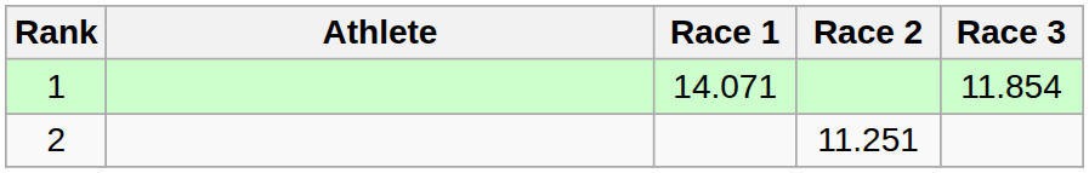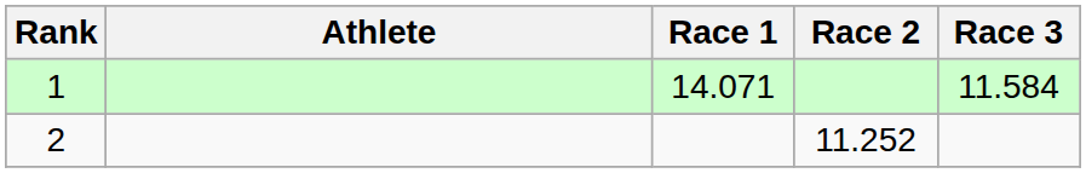1 | Race 3: 11.854 -> 11.584
2 | Race 2: 11.251 -> 11.252
